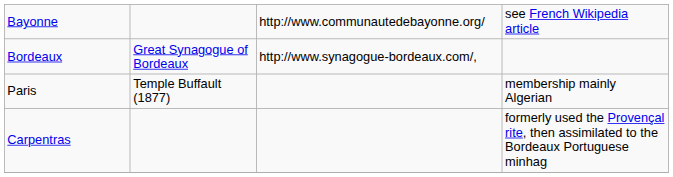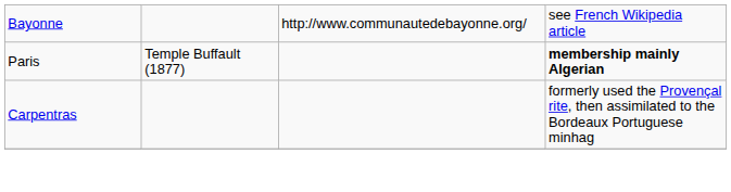- row: Bordeaux | Great Synagogue of Bordeaux | http://www.synagogue-bordeaux.com/,
Paris | column 4: normal -> bold
